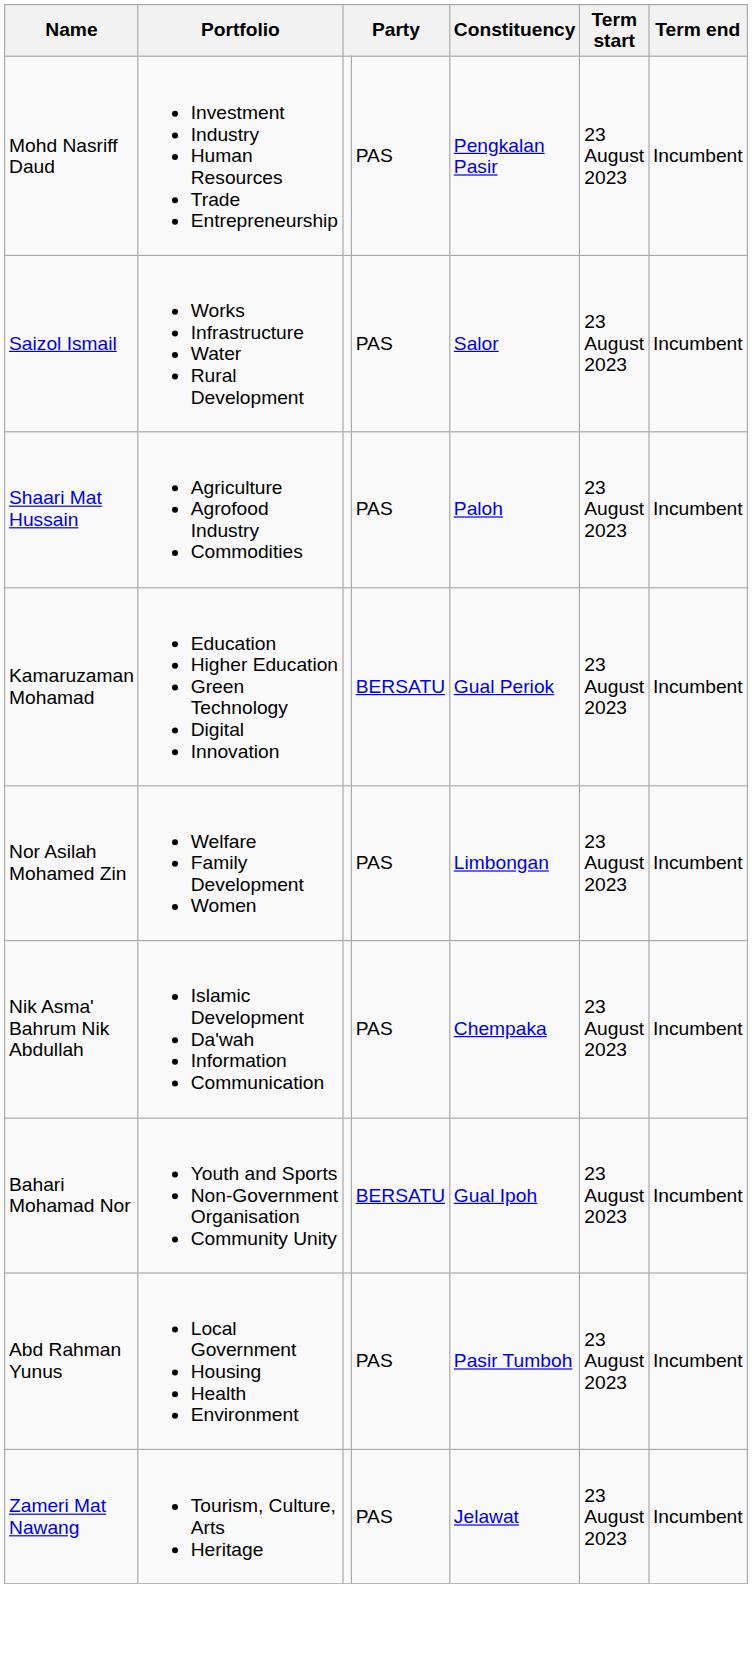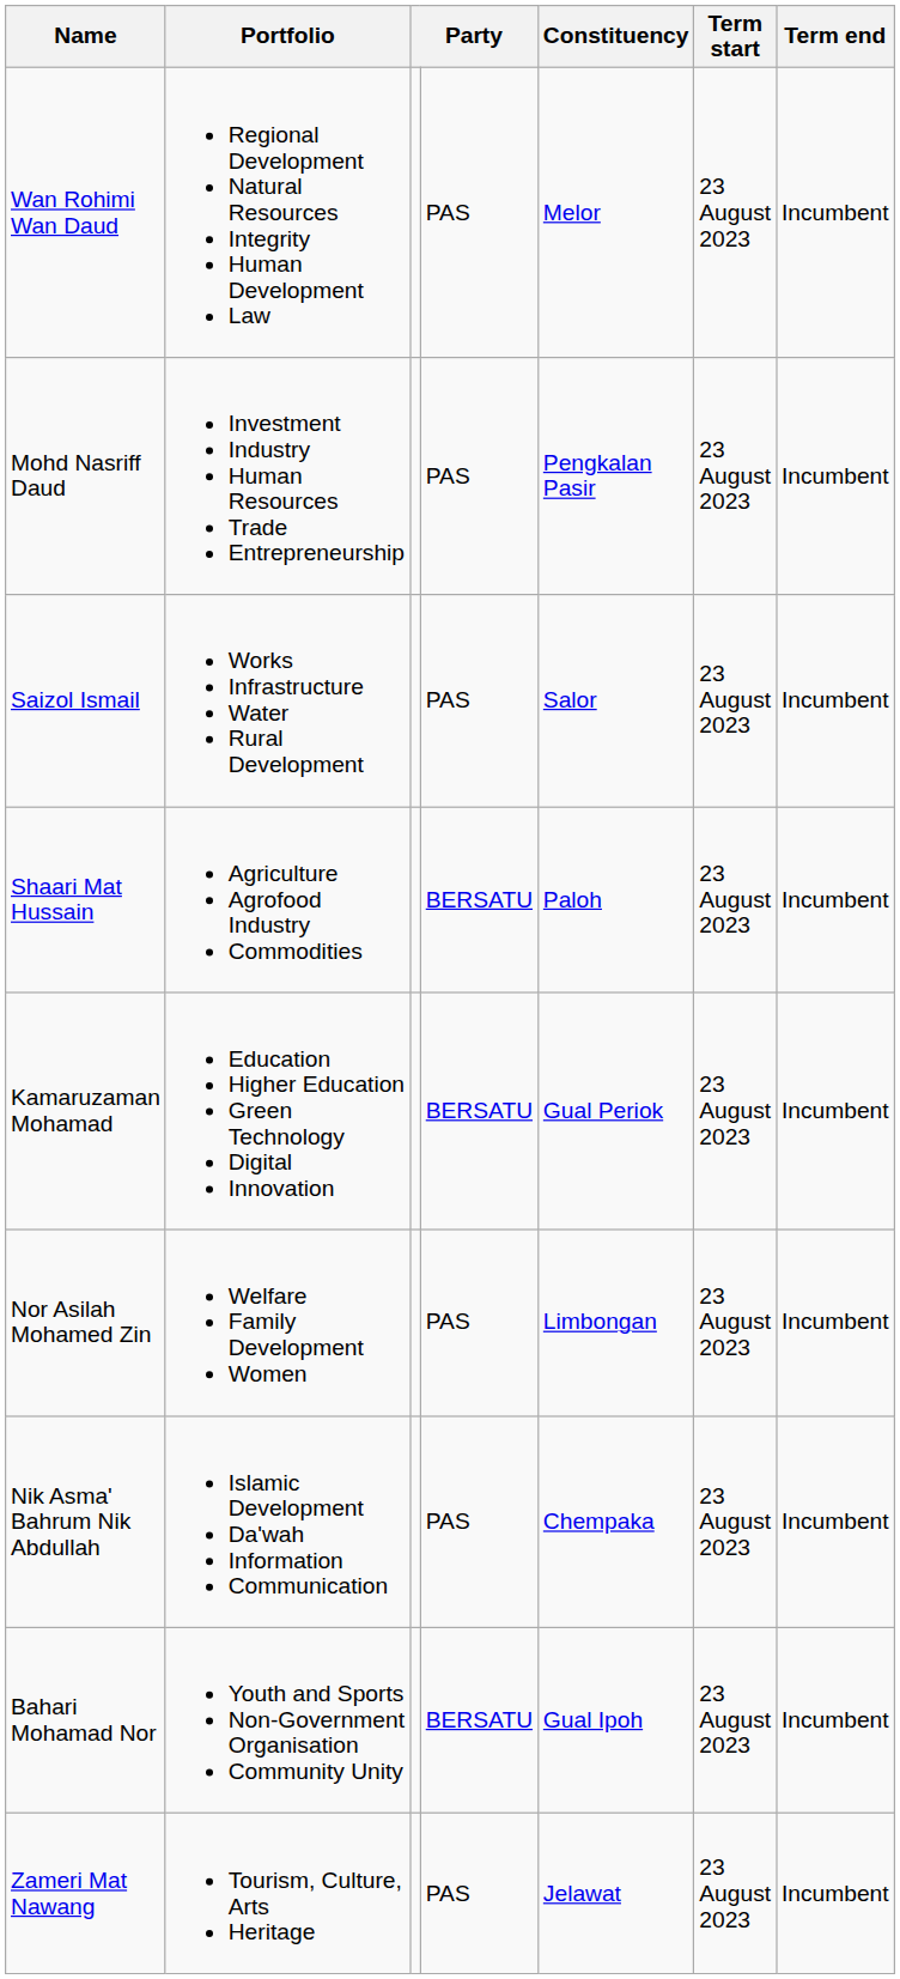+ row: Wan Rohimi Wan Daud | Regional Development Natural Resources Integrity Human Development Law | PAS | Melor | 23 August 2023 | Incumbent
Shaari Mat Hussain | column 4: PAS -> BERSATU
- row: Abd Rahman Yunus | Local Government Housing Health Environment | PAS | Pasir Tumboh | 23 August 2023 | Incumbent
